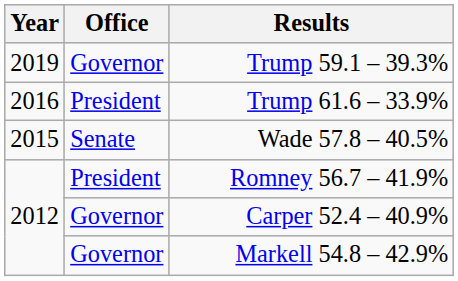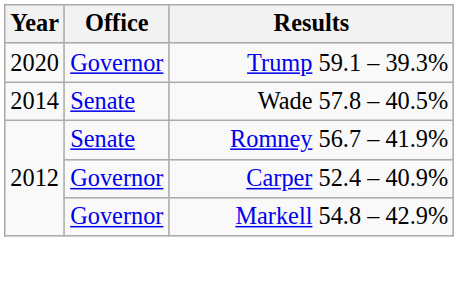Trump 59.1 – 39.3% | Year: 2019 -> 2020
- row: 2016 | President | Trump 61.6 – 33.9%
Wade 57.8 – 40.5% | Year: 2015 -> 2014
Romney 56.7 – 41.9% | Office: President -> Senate
